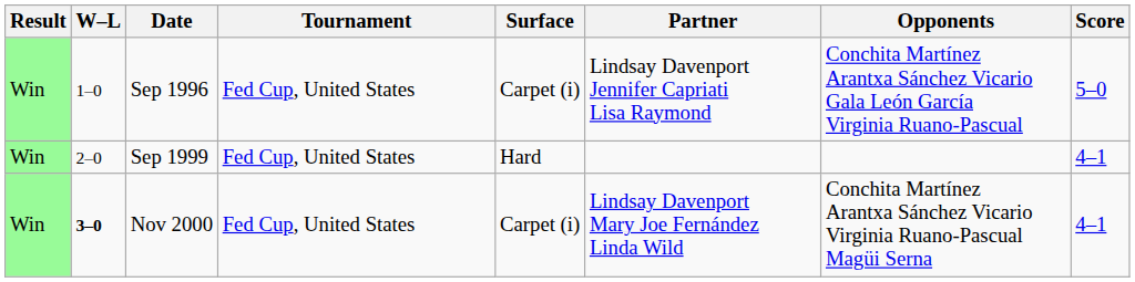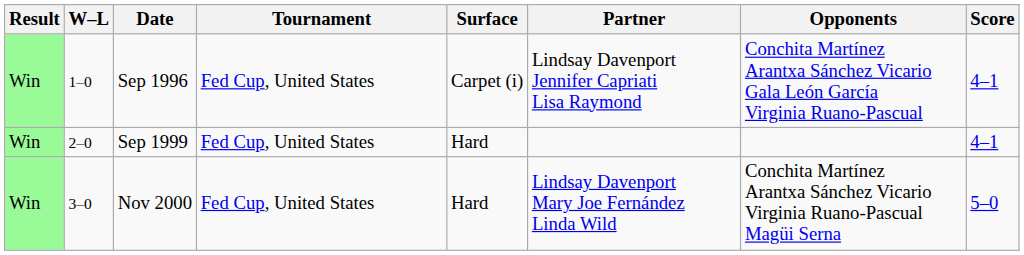Sep 1996 | Score: 5–0 -> 4–1
Nov 2000 | W–L: bold -> normal
Nov 2000 | Surface: Carpet (i) -> Hard
Nov 2000 | Score: 4–1 -> 5–0
